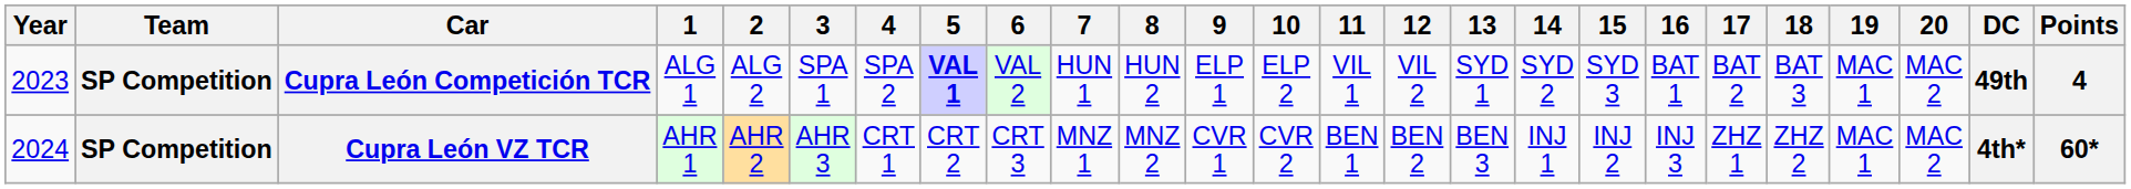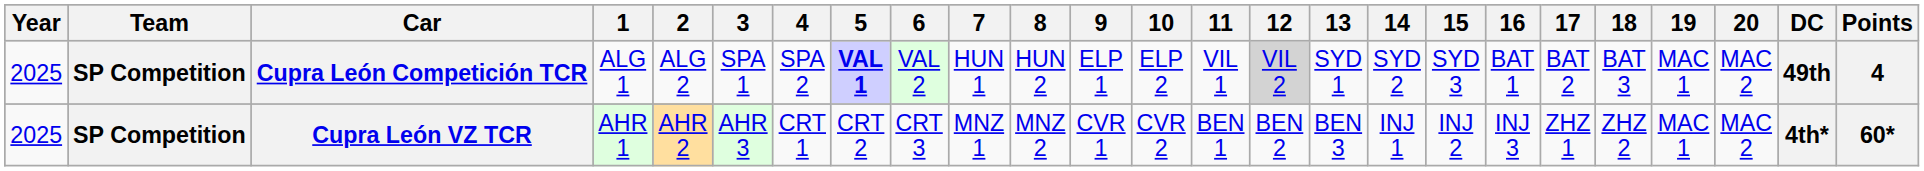Cupra León Competición TCR | Year: 2023 -> 2025
Cupra León Competición TCR | 12: no background -> lightgrey background
Cupra León VZ TCR | Year: 2024 -> 2025
